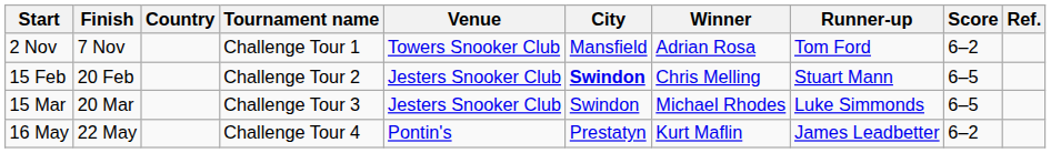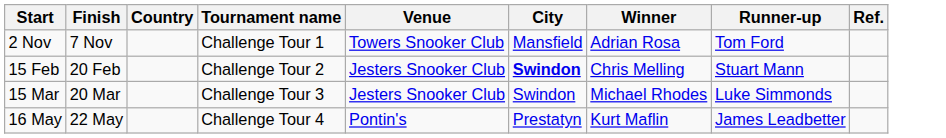- column: Score | 6–2 | 6–5 | 6–5 | 6–2
